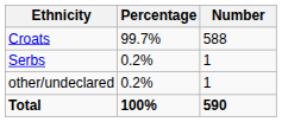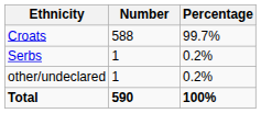columns swapped: Number <-> Percentage
